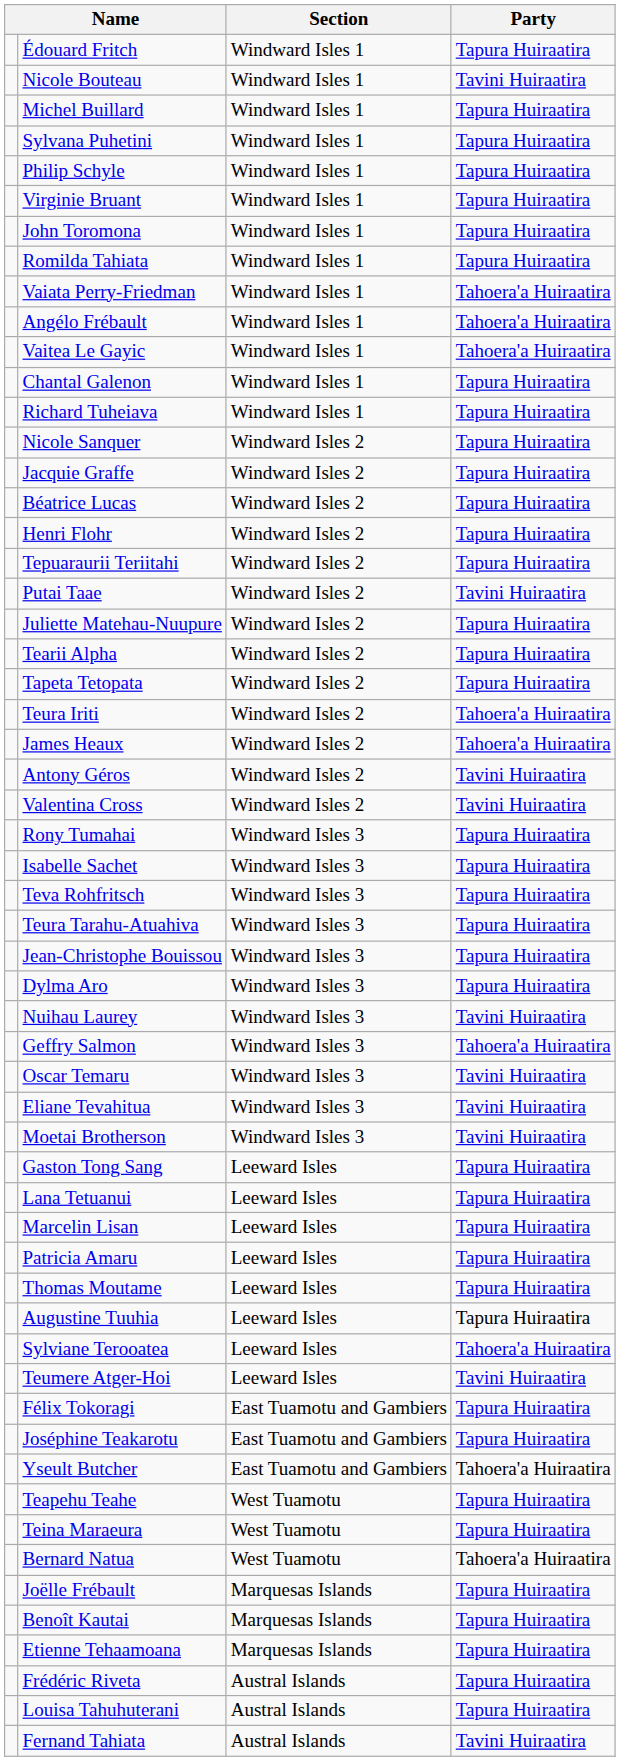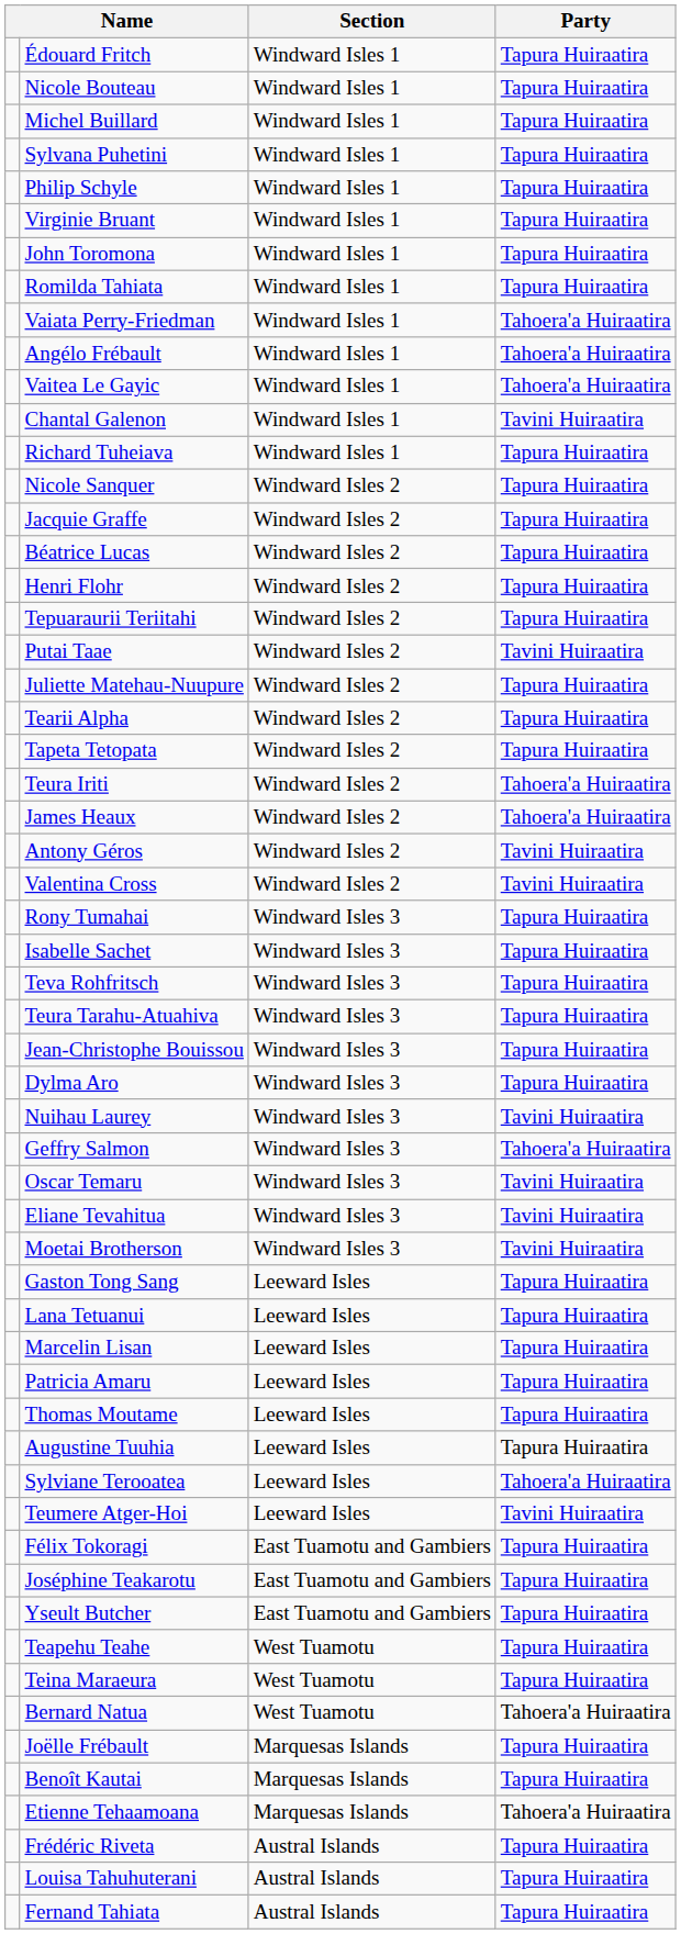Nicole Bouteau | Party: Tavini Huiraatira -> Tapura Huiraatira
Chantal Galenon | Party: Tapura Huiraatira -> Tavini Huiraatira
Yseult Butcher | Party: Tahoera'a Huiraatira -> Tapura Huiraatira
Etienne Tehaamoana | Party: Tapura Huiraatira -> Tahoera'a Huiraatira
Fernand Tahiata | Party: Tavini Huiraatira -> Tapura Huiraatira
